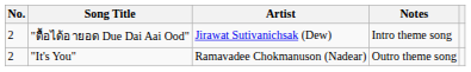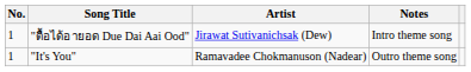"ตื้อได้อายอด Due Dai Aai Ood" | No.: 2 -> 1
"It's You" | No.: 2 -> 1
